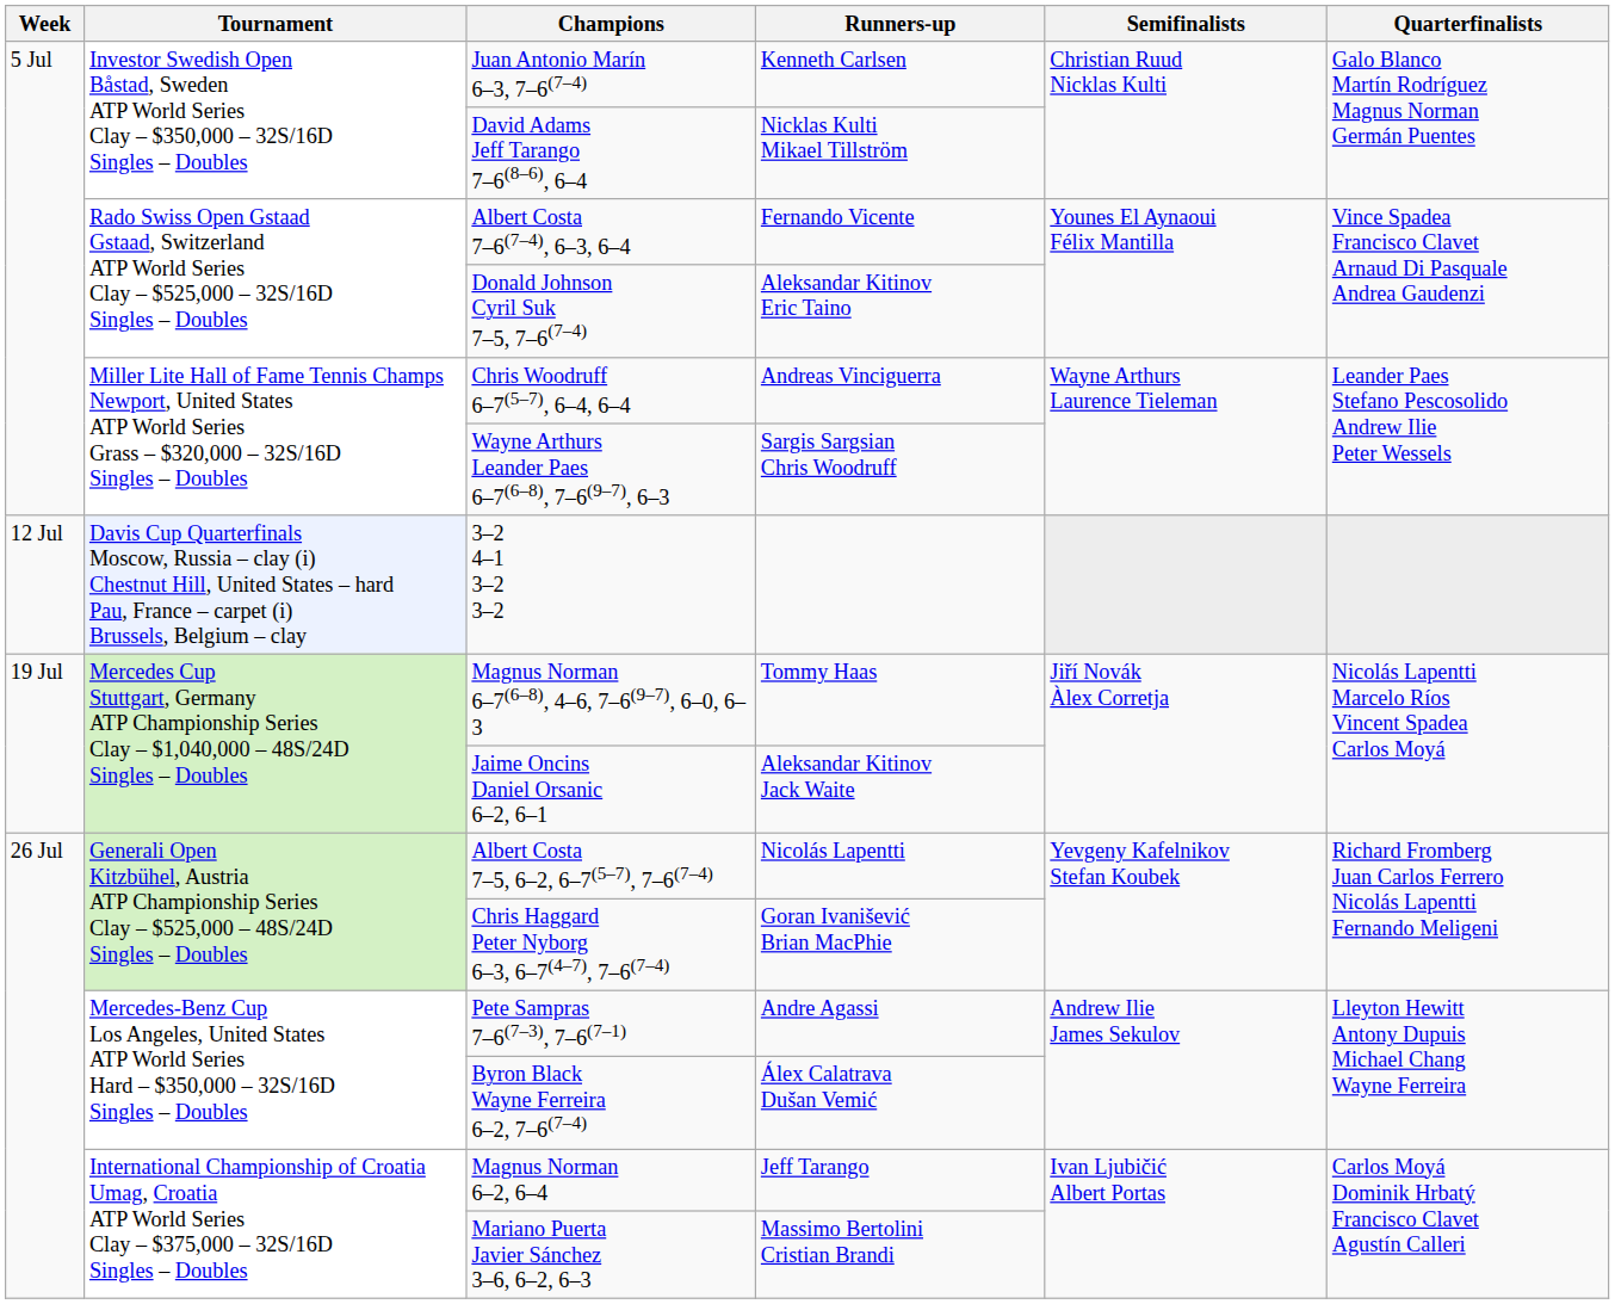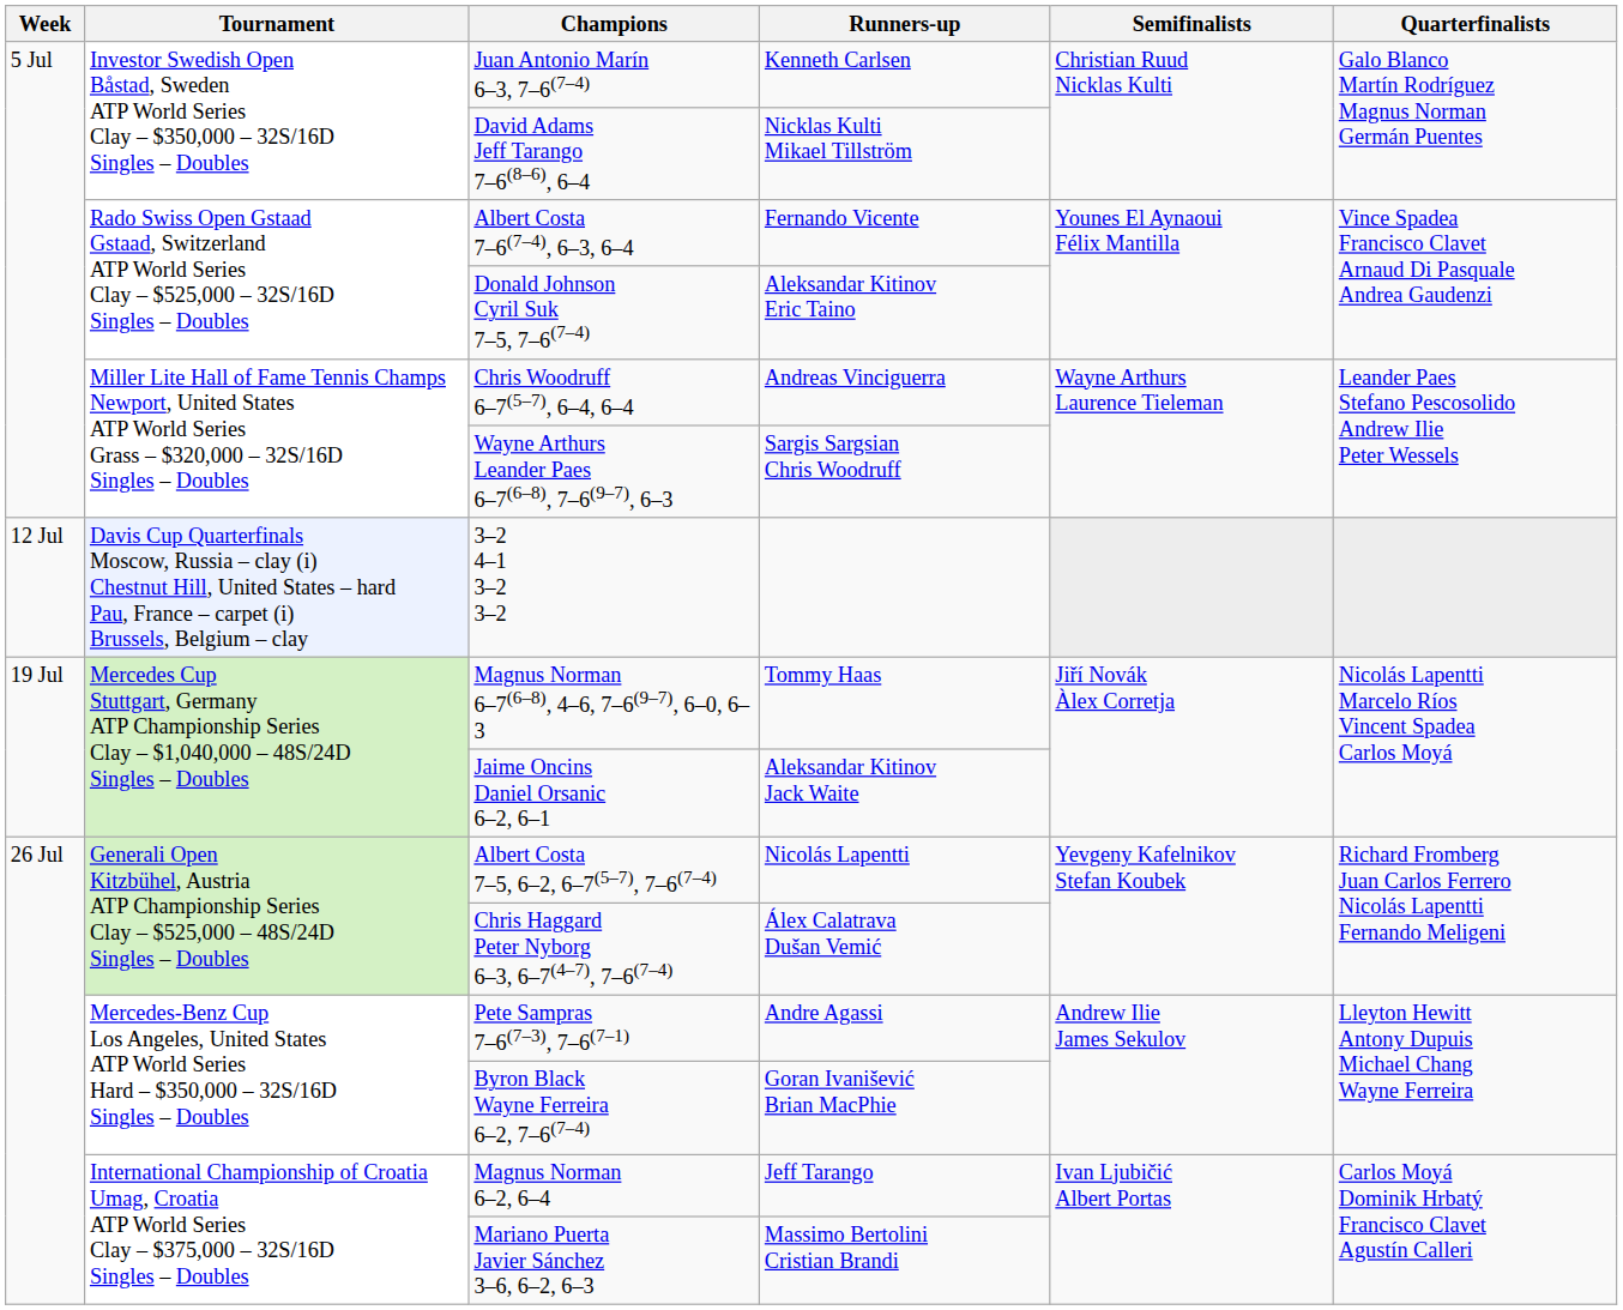Chris Haggard Peter Nyborg 6–3, 6–7(4–7), 7–6(7–4) | Runners-up: Goran Ivanišević Brian MacPhie -> Álex Calatrava Dušan Vemić
Byron Black Wayne Ferreira 6–2, 7–6(7–4) | Runners-up: Álex Calatrava Dušan Vemić -> Goran Ivanišević Brian MacPhie
